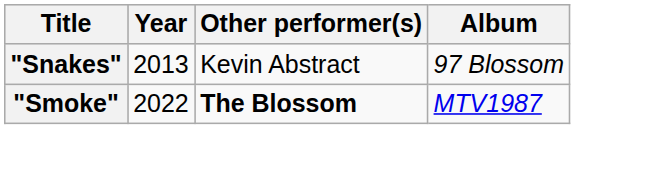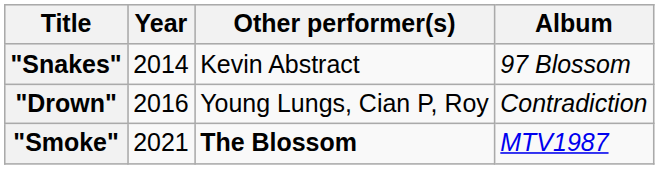"Snakes" | Year: 2013 -> 2014
+ row: "Drown" | 2016 | Young Lungs, Cian P, Roy | Contradiction
"Smoke" | Year: 2022 -> 2021
